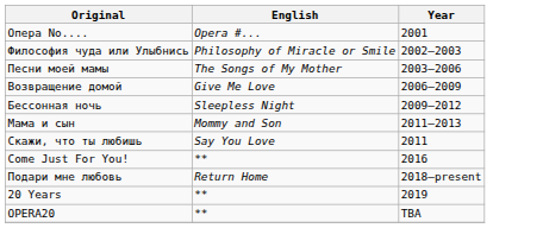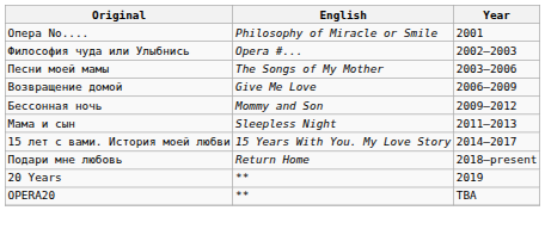Опера No.... | English: Opera #... -> Philosophy of Miracle or Smile
Философия чуда или Улыбнись | English: Philosophy of Miracle or Smile -> Opera #...
Бессонная ночь | English: Sleepless Night -> Mommy and Son
Мама и сын | English: Mommy and Son -> Sleepless Night
- row: Скажи, что ты любишь | Say You Love | 2011
+ row: 15 лет с вами. История моей любви | 15 Years With You. My Love Story | 2014–2017
- row: Come Just For You! | ** | 2016
